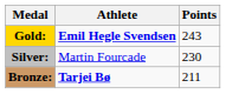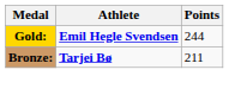Gold: | Points: 243 -> 244
- row: Silver: | Martin Fourcade | 230
